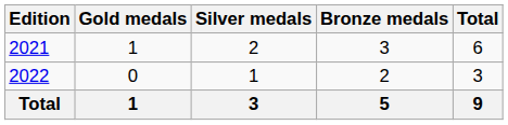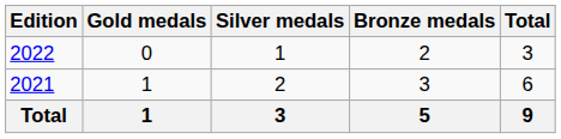rows swapped: 2021 <-> 2022
